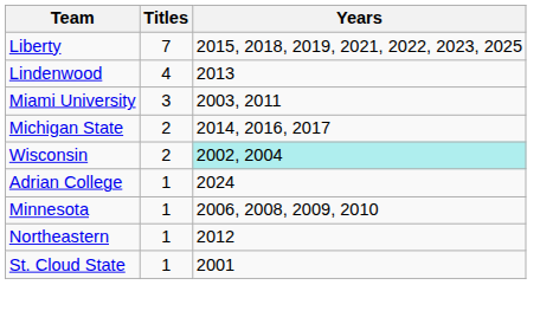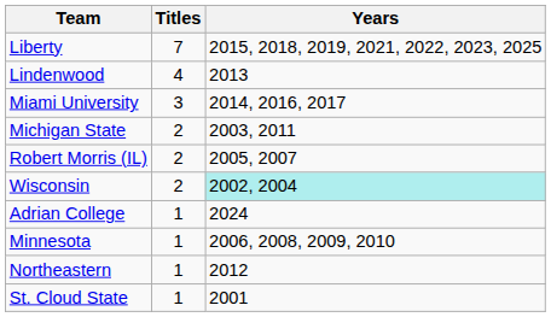Miami University | Years: 2003, 2011 -> 2014, 2016, 2017
Michigan State | Years: 2014, 2016, 2017 -> 2003, 2011
+ row: Robert Morris (IL) | 2 | 2005, 2007
